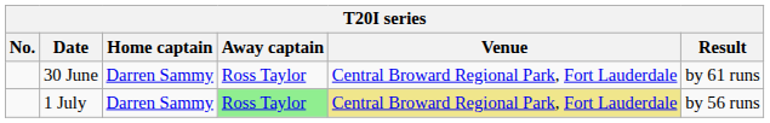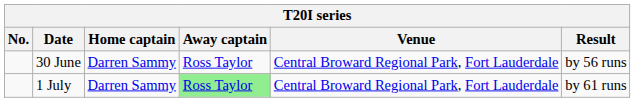30 June | Result: by 61 runs -> by 56 runs
1 July | Venue: khaki background -> no background
1 July | Result: by 56 runs -> by 61 runs
